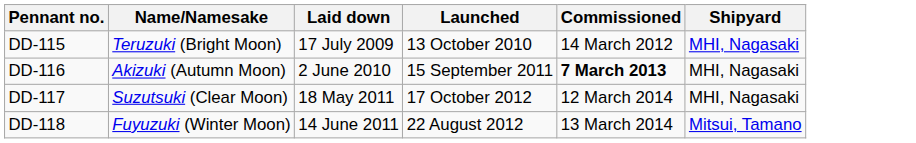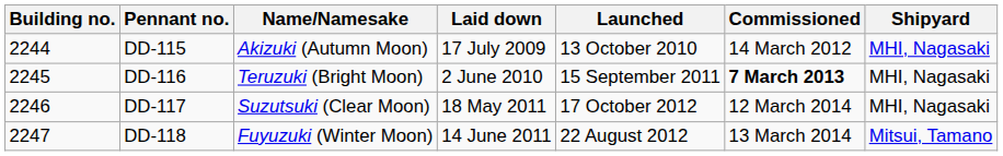+ column: Building no. | 2244 | 2245 | 2246 | 2247
DD-115 | Name/Namesake: Teruzuki (Bright Moon) -> Akizuki (Autumn Moon)
DD-116 | Name/Namesake: Akizuki (Autumn Moon) -> Teruzuki (Bright Moon)
